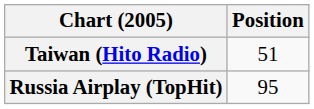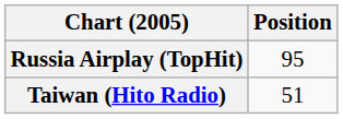rows swapped: Russia Airplay (TopHit) <-> Taiwan (Hito Radio)
